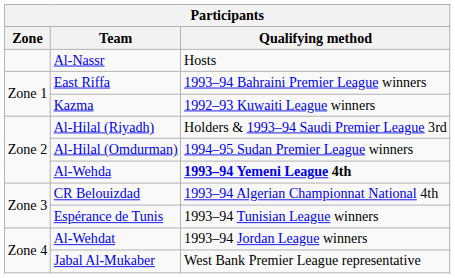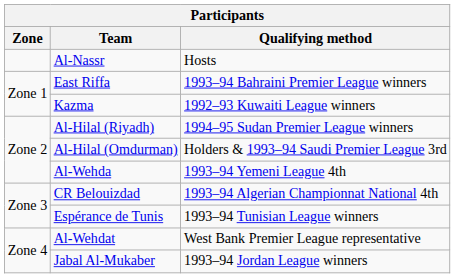Al-Hilal (Riyadh) | Qualifying method: Holders & 1993–94 Saudi Premier League 3rd -> 1994–95 Sudan Premier League winners
Al-Hilal (Omdurman) | Qualifying method: 1994–95 Sudan Premier League winners -> Holders & 1993–94 Saudi Premier League 3rd
Al-Wehda | Qualifying method: bold -> normal
Al-Wehdat | Qualifying method: 1993–94 Jordan League winners -> West Bank Premier League representative
Jabal Al-Mukaber | Qualifying method: West Bank Premier League representative -> 1993–94 Jordan League winners
